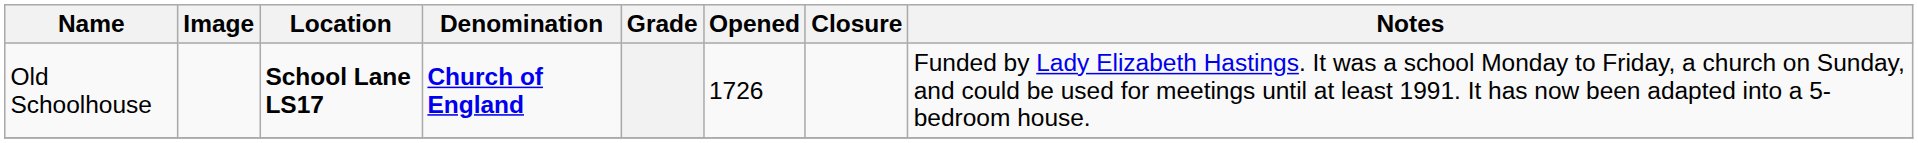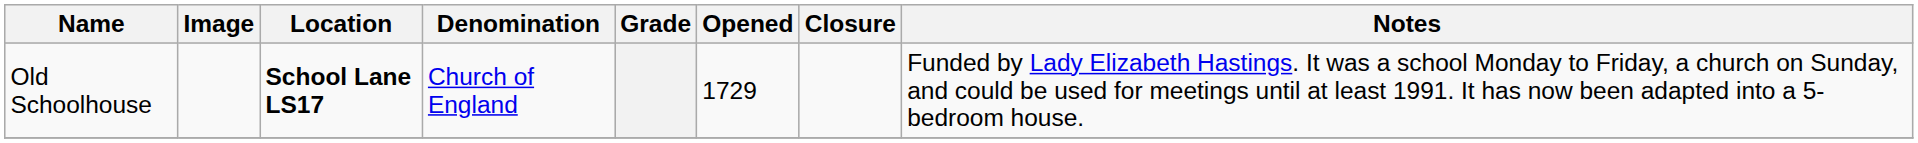Old Schoolhouse | Denomination: bold -> normal
Old Schoolhouse | Opened: 1726 -> 1729
